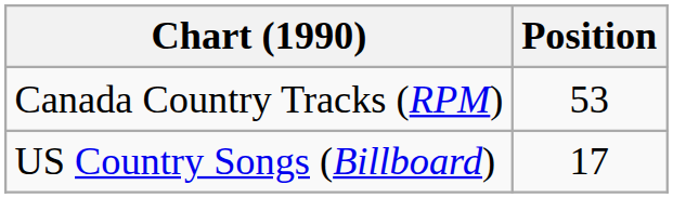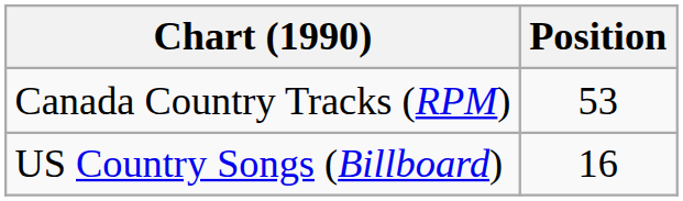US Country Songs (Billboard) | Position: 17 -> 16
